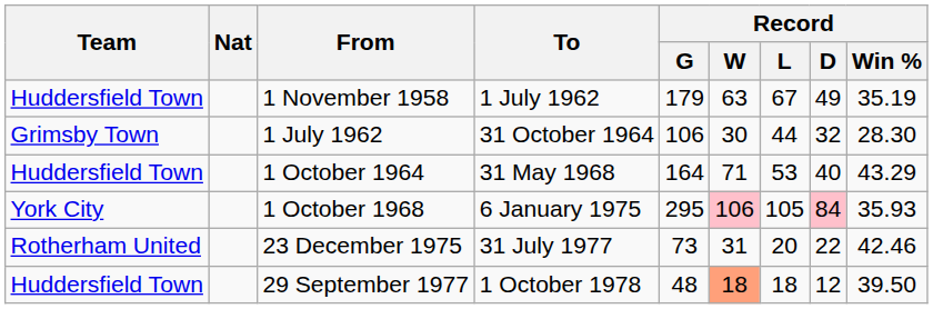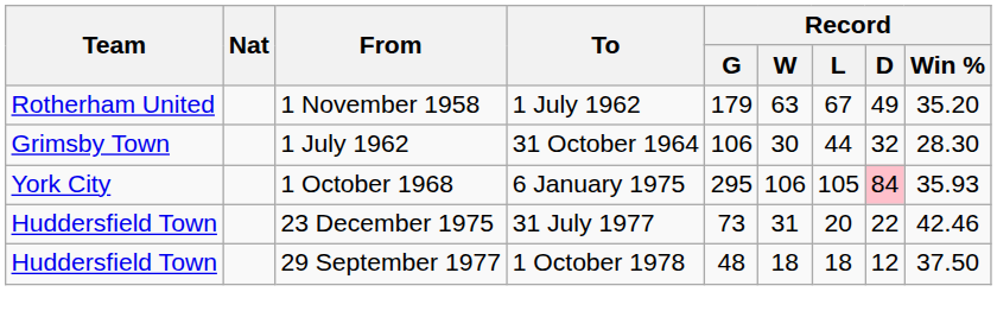1 November 1958 | Team: Huddersfield Town -> Rotherham United
1 November 1958 | Record / Win %: 35.19 -> 35.20
- row: Huddersfield Town | 1 October 1964 | 31 May 1968 | 164 | 71 | 53 | 40 | 43.29
1 October 1968 | Record / W: pink background -> no background
23 December 1975 | Team: Rotherham United -> Huddersfield Town
29 September 1977 | Record / W: lightsalmon background -> no background
29 September 1977 | Record / Win %: 39.50 -> 37.50
